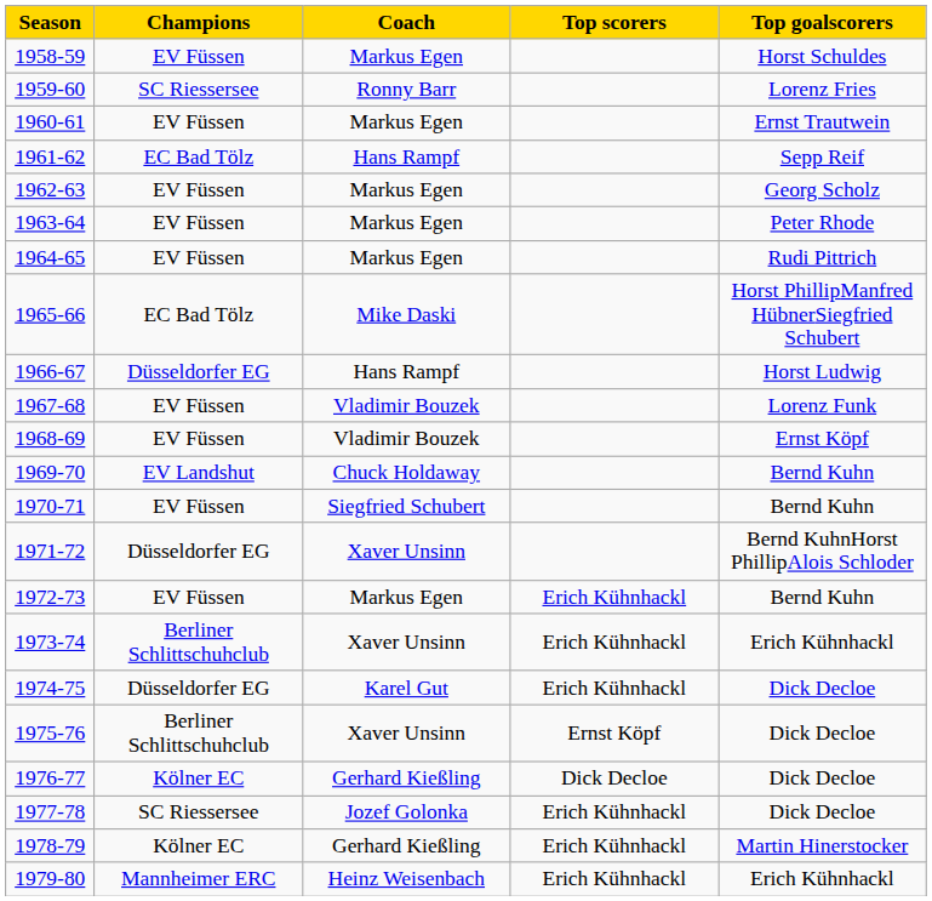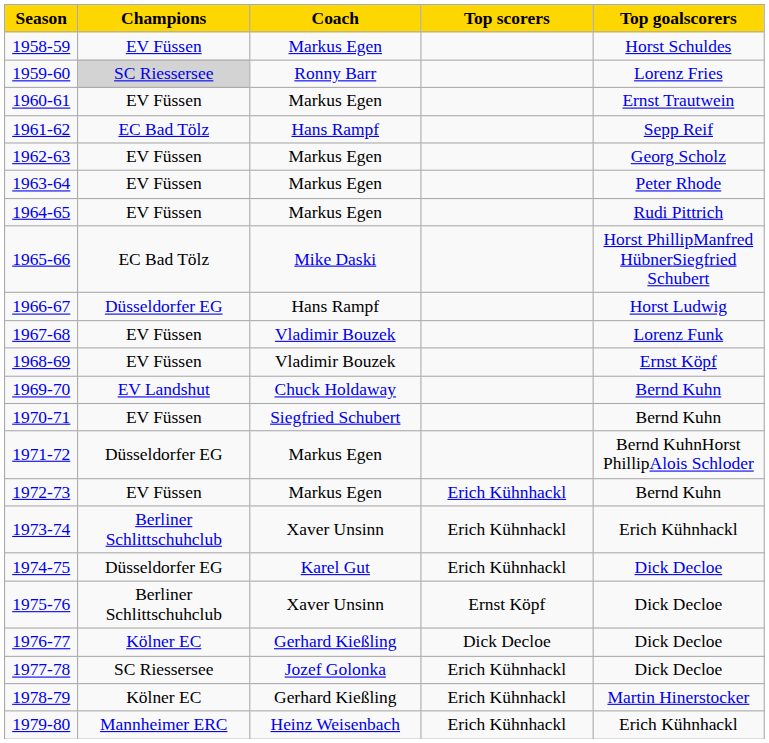1959-60 | Champions: no background -> lightgrey background
1971-72 | Coach: Xaver Unsinn -> Markus Egen
